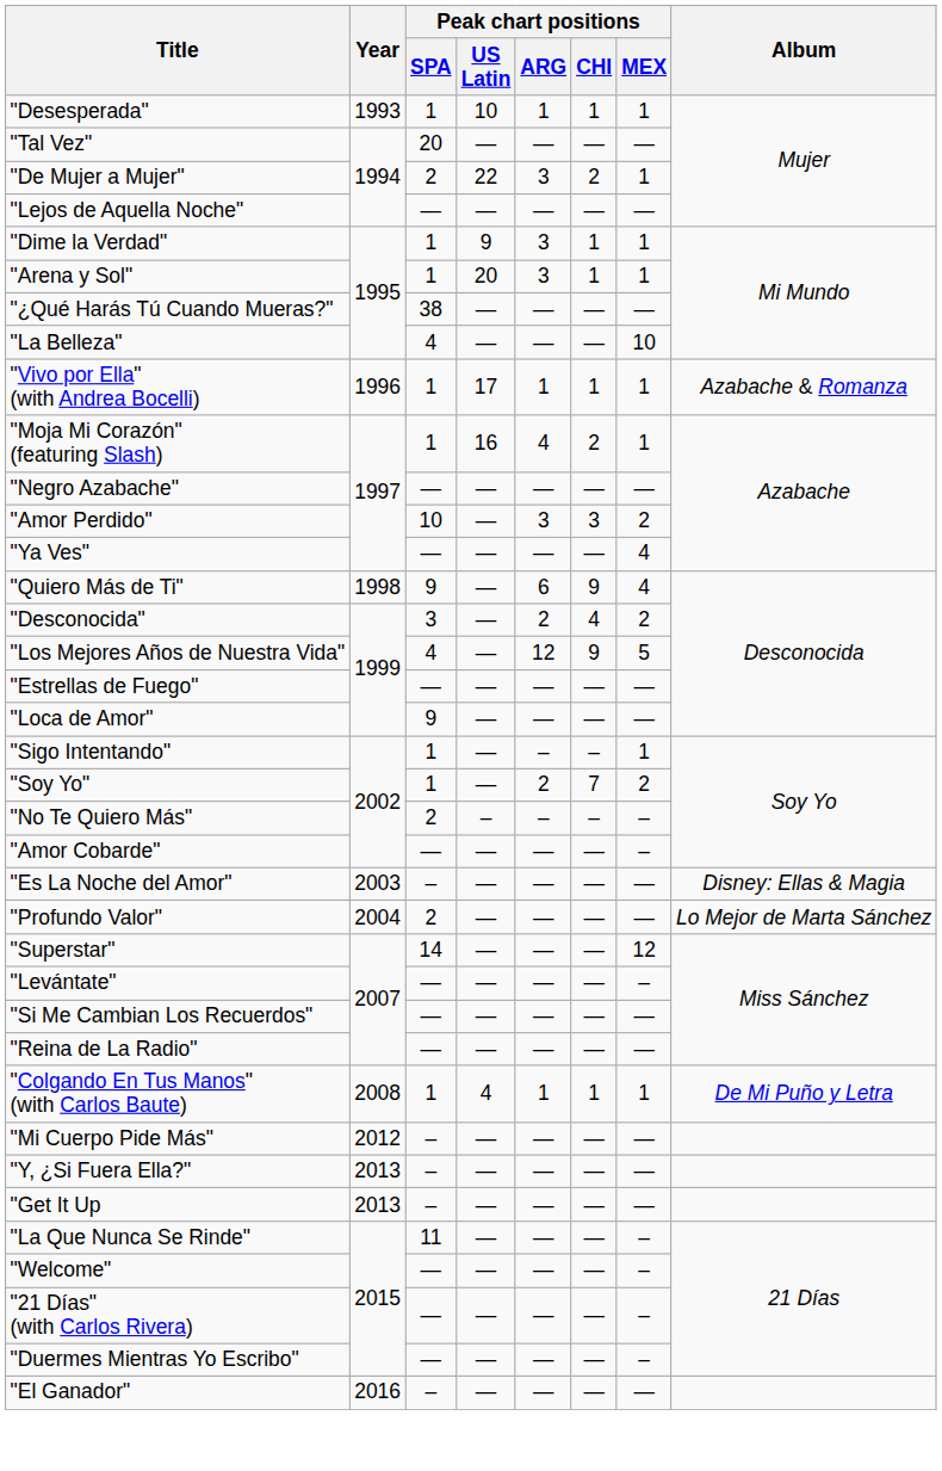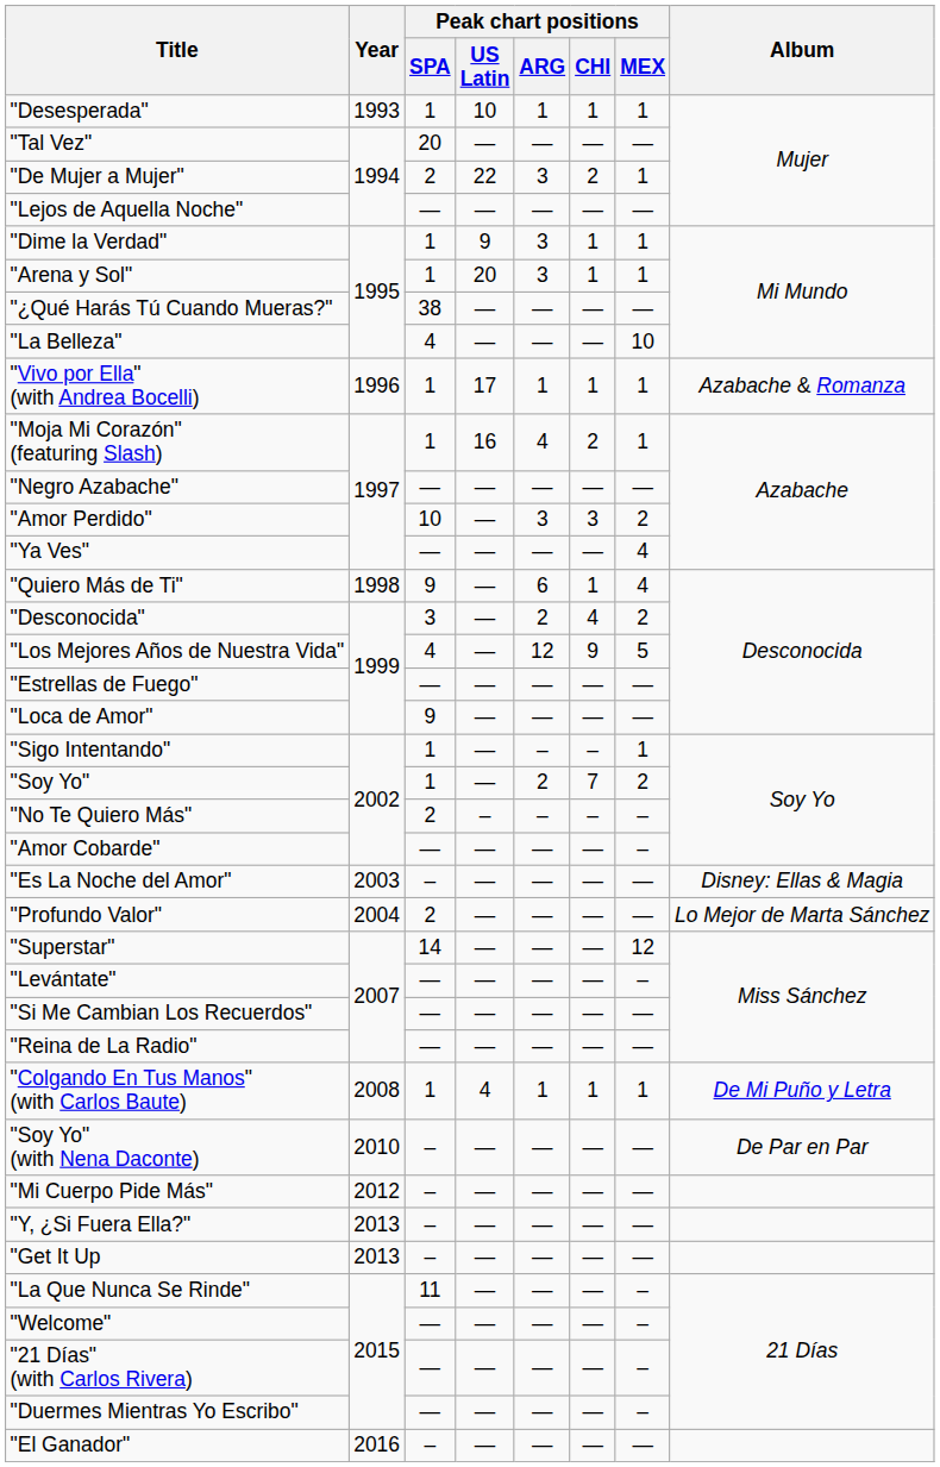"Quiero Más de Ti" | Peak chart positions / CHI: 9 -> 1
+ row: "Soy Yo" (with Nena Daconte) | 2010 | – | — | — | — | — | De Par en Par
